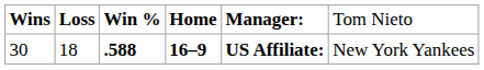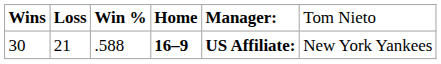30 | column 2: 18 -> 21
30 | column 3: bold -> normal
